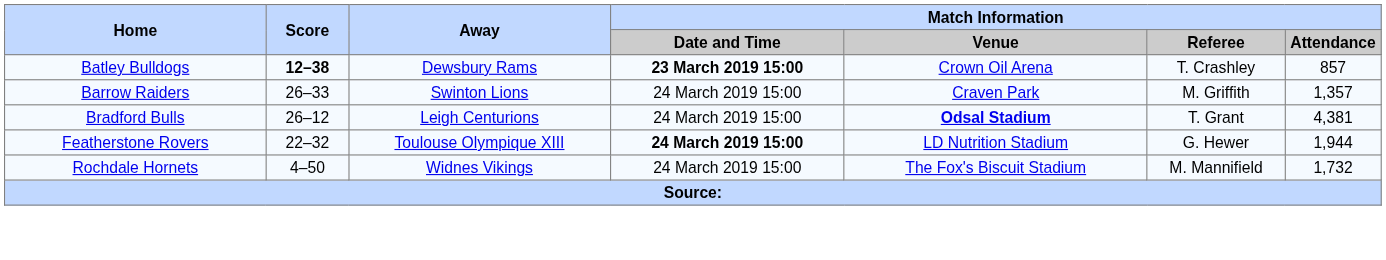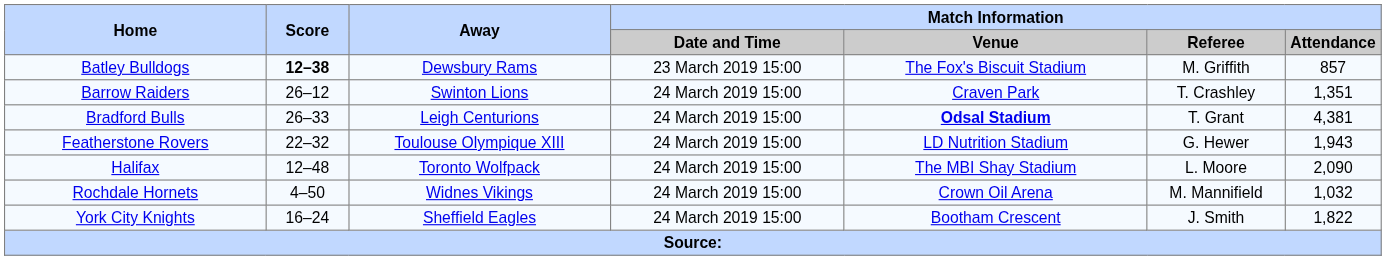Batley Bulldogs | Match Information / Date and Time: bold -> normal
Batley Bulldogs | Match Information / Venue: Crown Oil Arena -> The Fox's Biscuit Stadium
Batley Bulldogs | Match Information / Referee: T. Crashley -> M. Griffith
Barrow Raiders | Score: 26–33 -> 26–12
Barrow Raiders | Match Information / Referee: M. Griffith -> T. Crashley
Barrow Raiders | Match Information / Attendance: 1,357 -> 1,351
Bradford Bulls | Score: 26–12 -> 26–33
Featherstone Rovers | Match Information / Date and Time: bold -> normal
Featherstone Rovers | Match Information / Attendance: 1,944 -> 1,943
+ row: Halifax | 12–48 | Toronto Wolfpack | 24 March 2019 15:00 | The MBI Shay Stadium | L. Moore | 2,090
Rochdale Hornets | Match Information / Venue: The Fox's Biscuit Stadium -> Crown Oil Arena
Rochdale Hornets | Match Information / Attendance: 1,732 -> 1,032
+ row: York City Knights | 16–24 | Sheffield Eagles | 24 March 2019 15:00 | Bootham Crescent | J. Smith | 1,822
